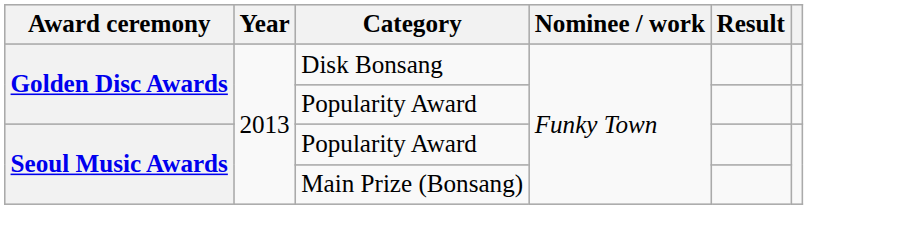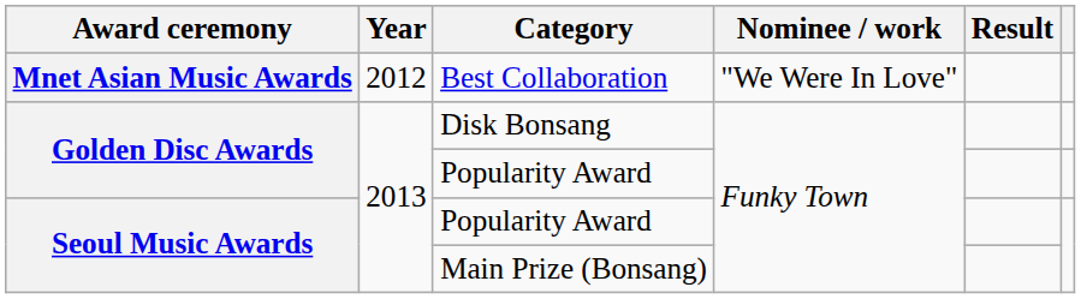+ row: Mnet Asian Music Awards | 2012 | Best Collaboration | "We Were In Love"
